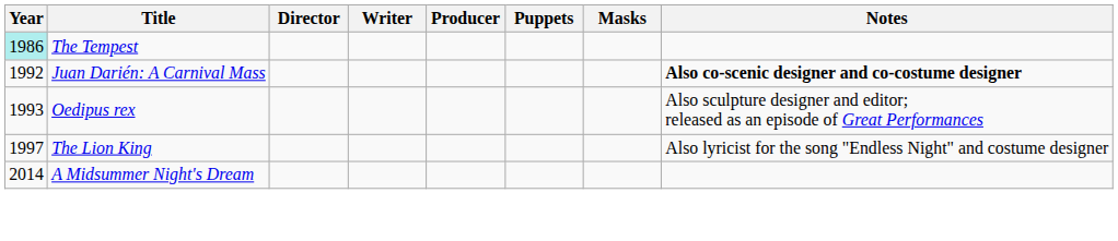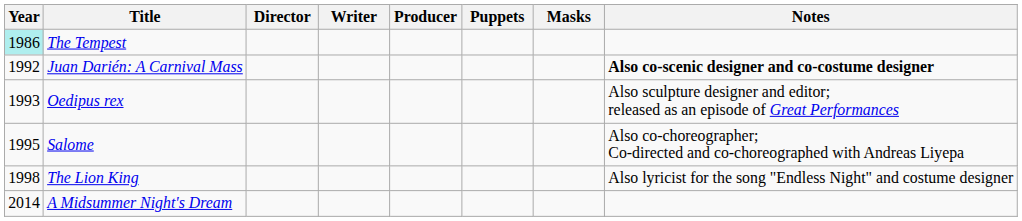+ row: 1995 | Salome | Also co-choreographer; Co-directed and co-choreographed with Andreas Liyepa
The Lion King | Year: 1997 -> 1998
